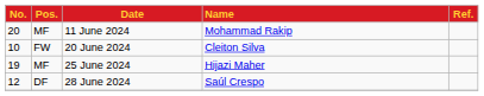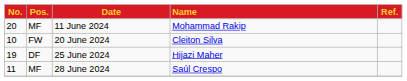25 June 2024 | Pos.: MF -> DF
28 June 2024 | No.: 12 -> 11
28 June 2024 | Pos.: DF -> MF
